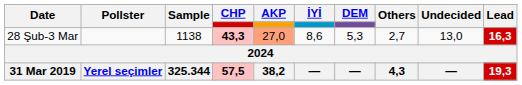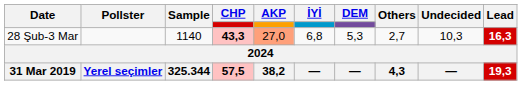28 Şub-3 Mar | Sample: 1138 -> 1140
28 Şub-3 Mar | İYİ: 8,6 -> 6,8
28 Şub-3 Mar | Undecided: 13,0 -> 10,3
